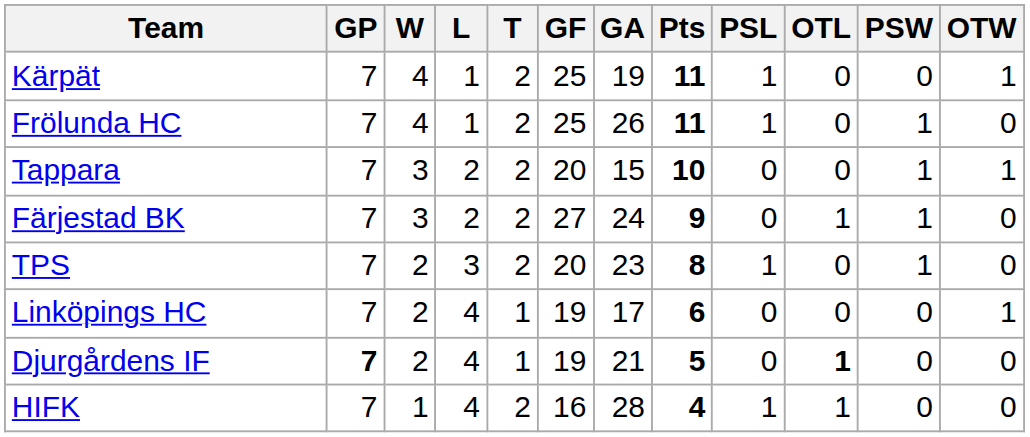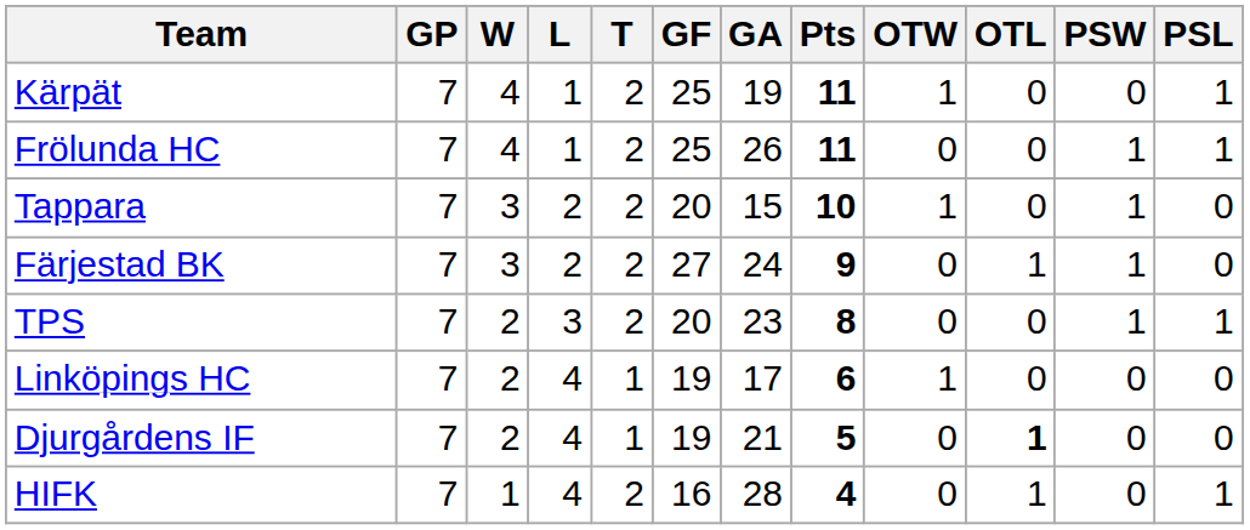columns swapped: OTW <-> PSL
Djurgårdens IF | GP: bold -> normal
